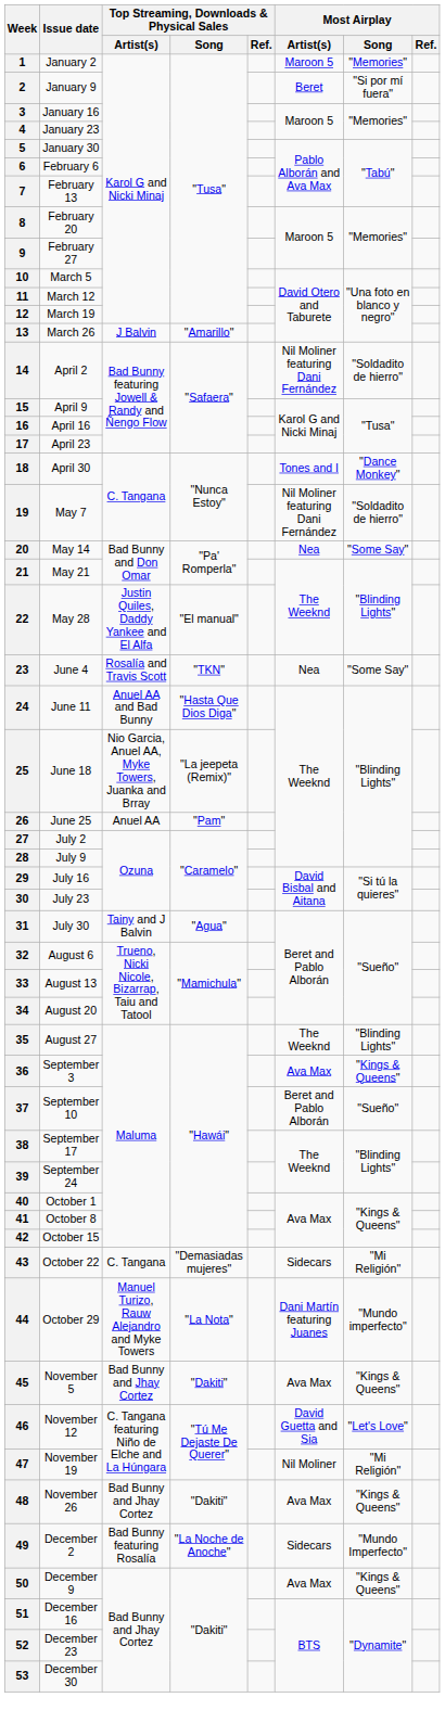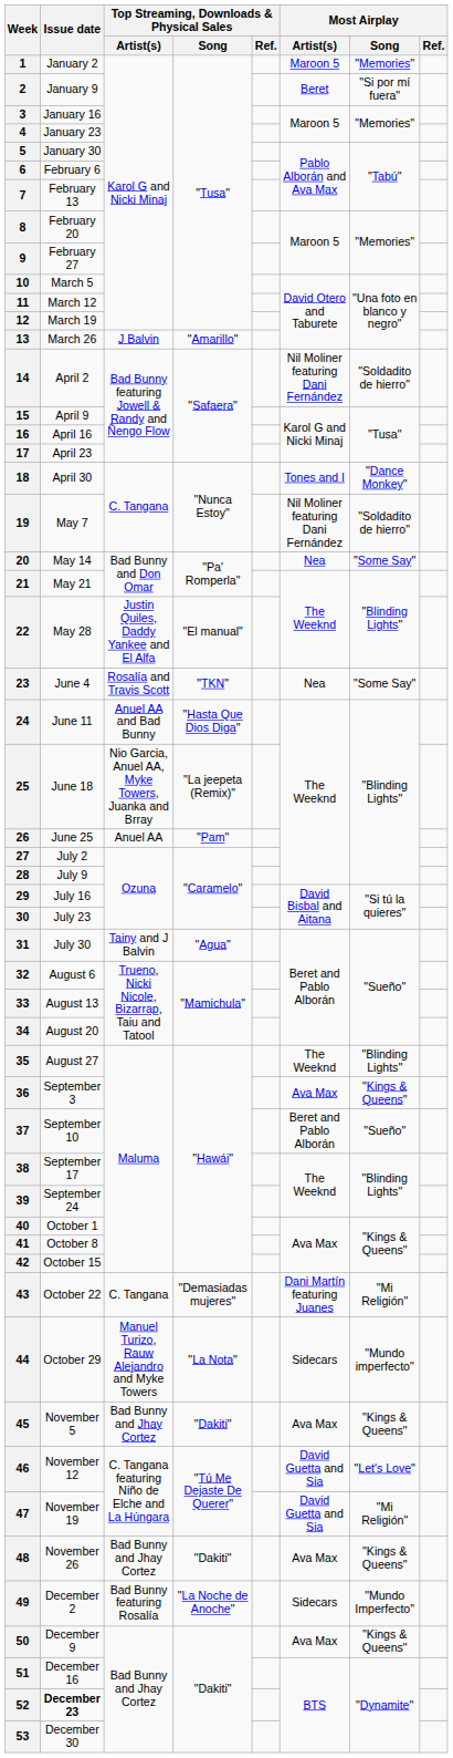43 | Most Airplay / Artist(s): Sidecars -> Dani Martín featuring Juanes
44 | Most Airplay / Artist(s): Dani Martín featuring Juanes -> Sidecars
47 | Most Airplay / Artist(s): Nil Moliner -> David Guetta and Sia
52 | Issue date: normal -> bold
